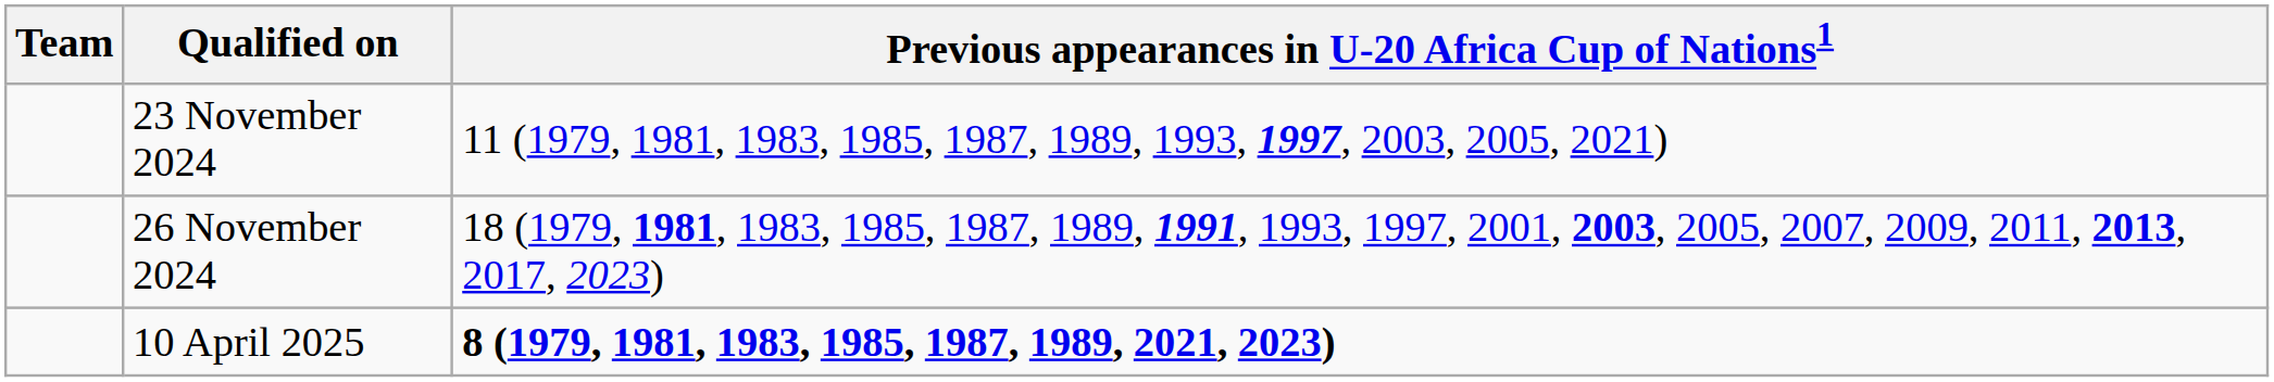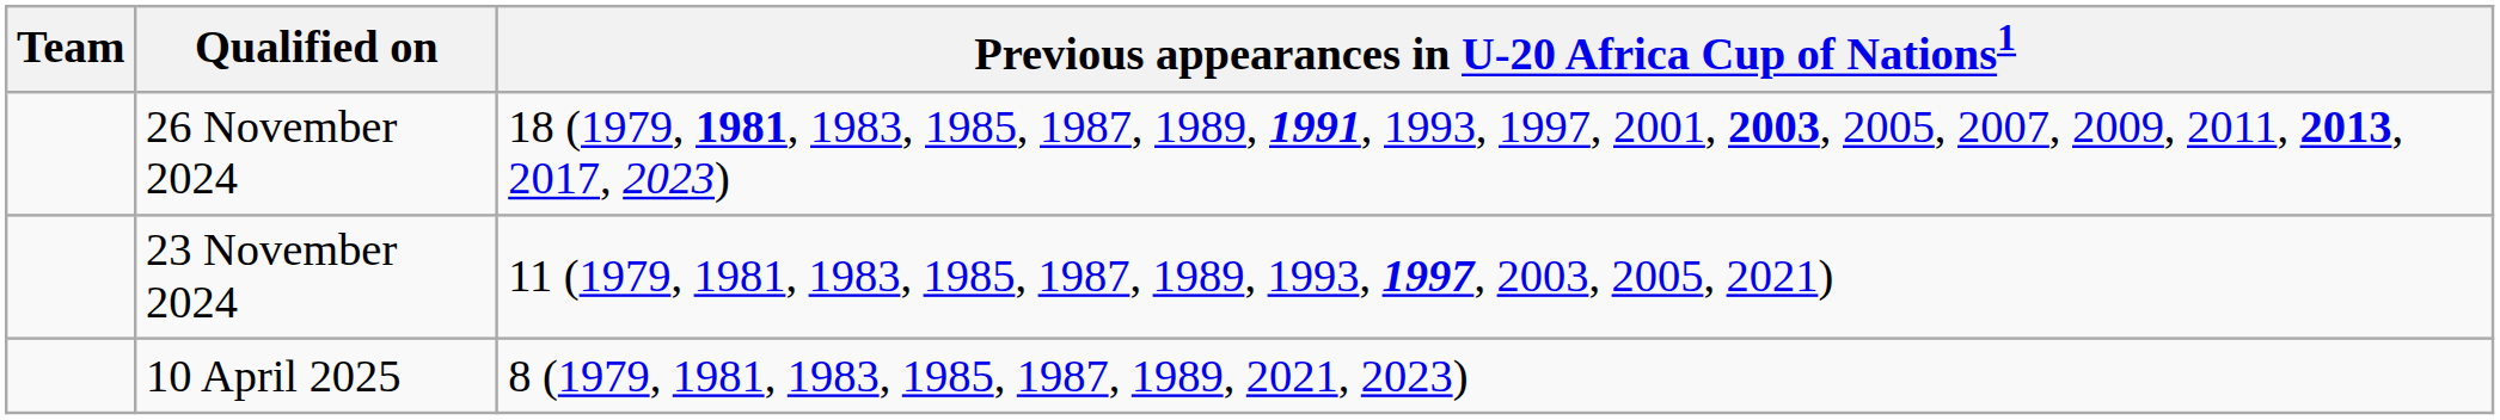rows swapped: 23 November 2024 <-> 26 November 2024
10 April 2025 | Previous appearances in U-20 Africa Cup of Nations1: bold -> normal
